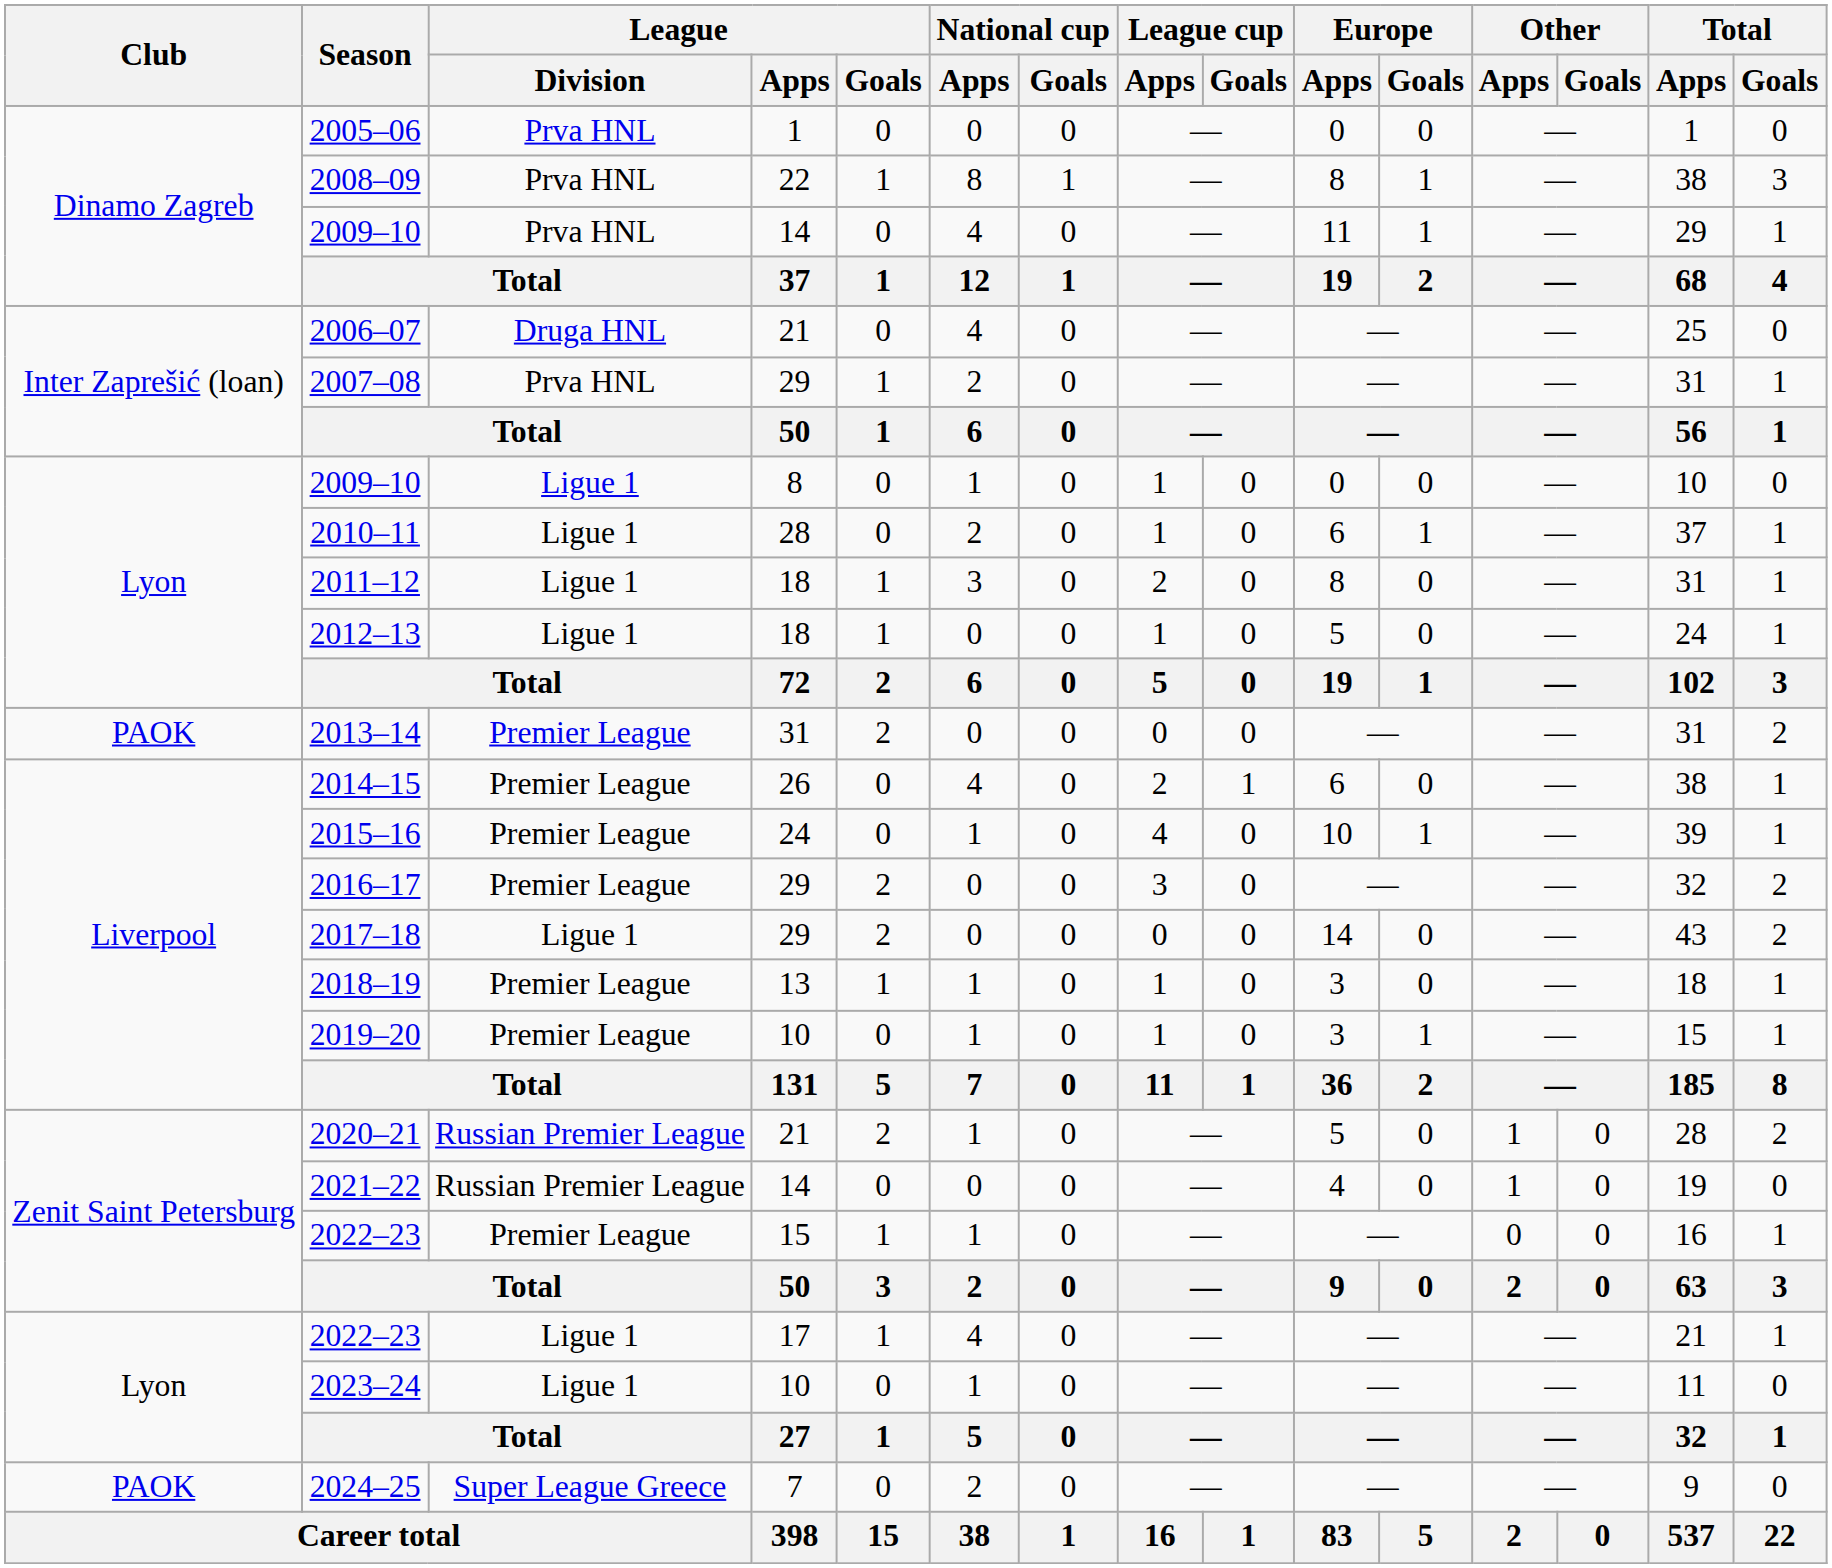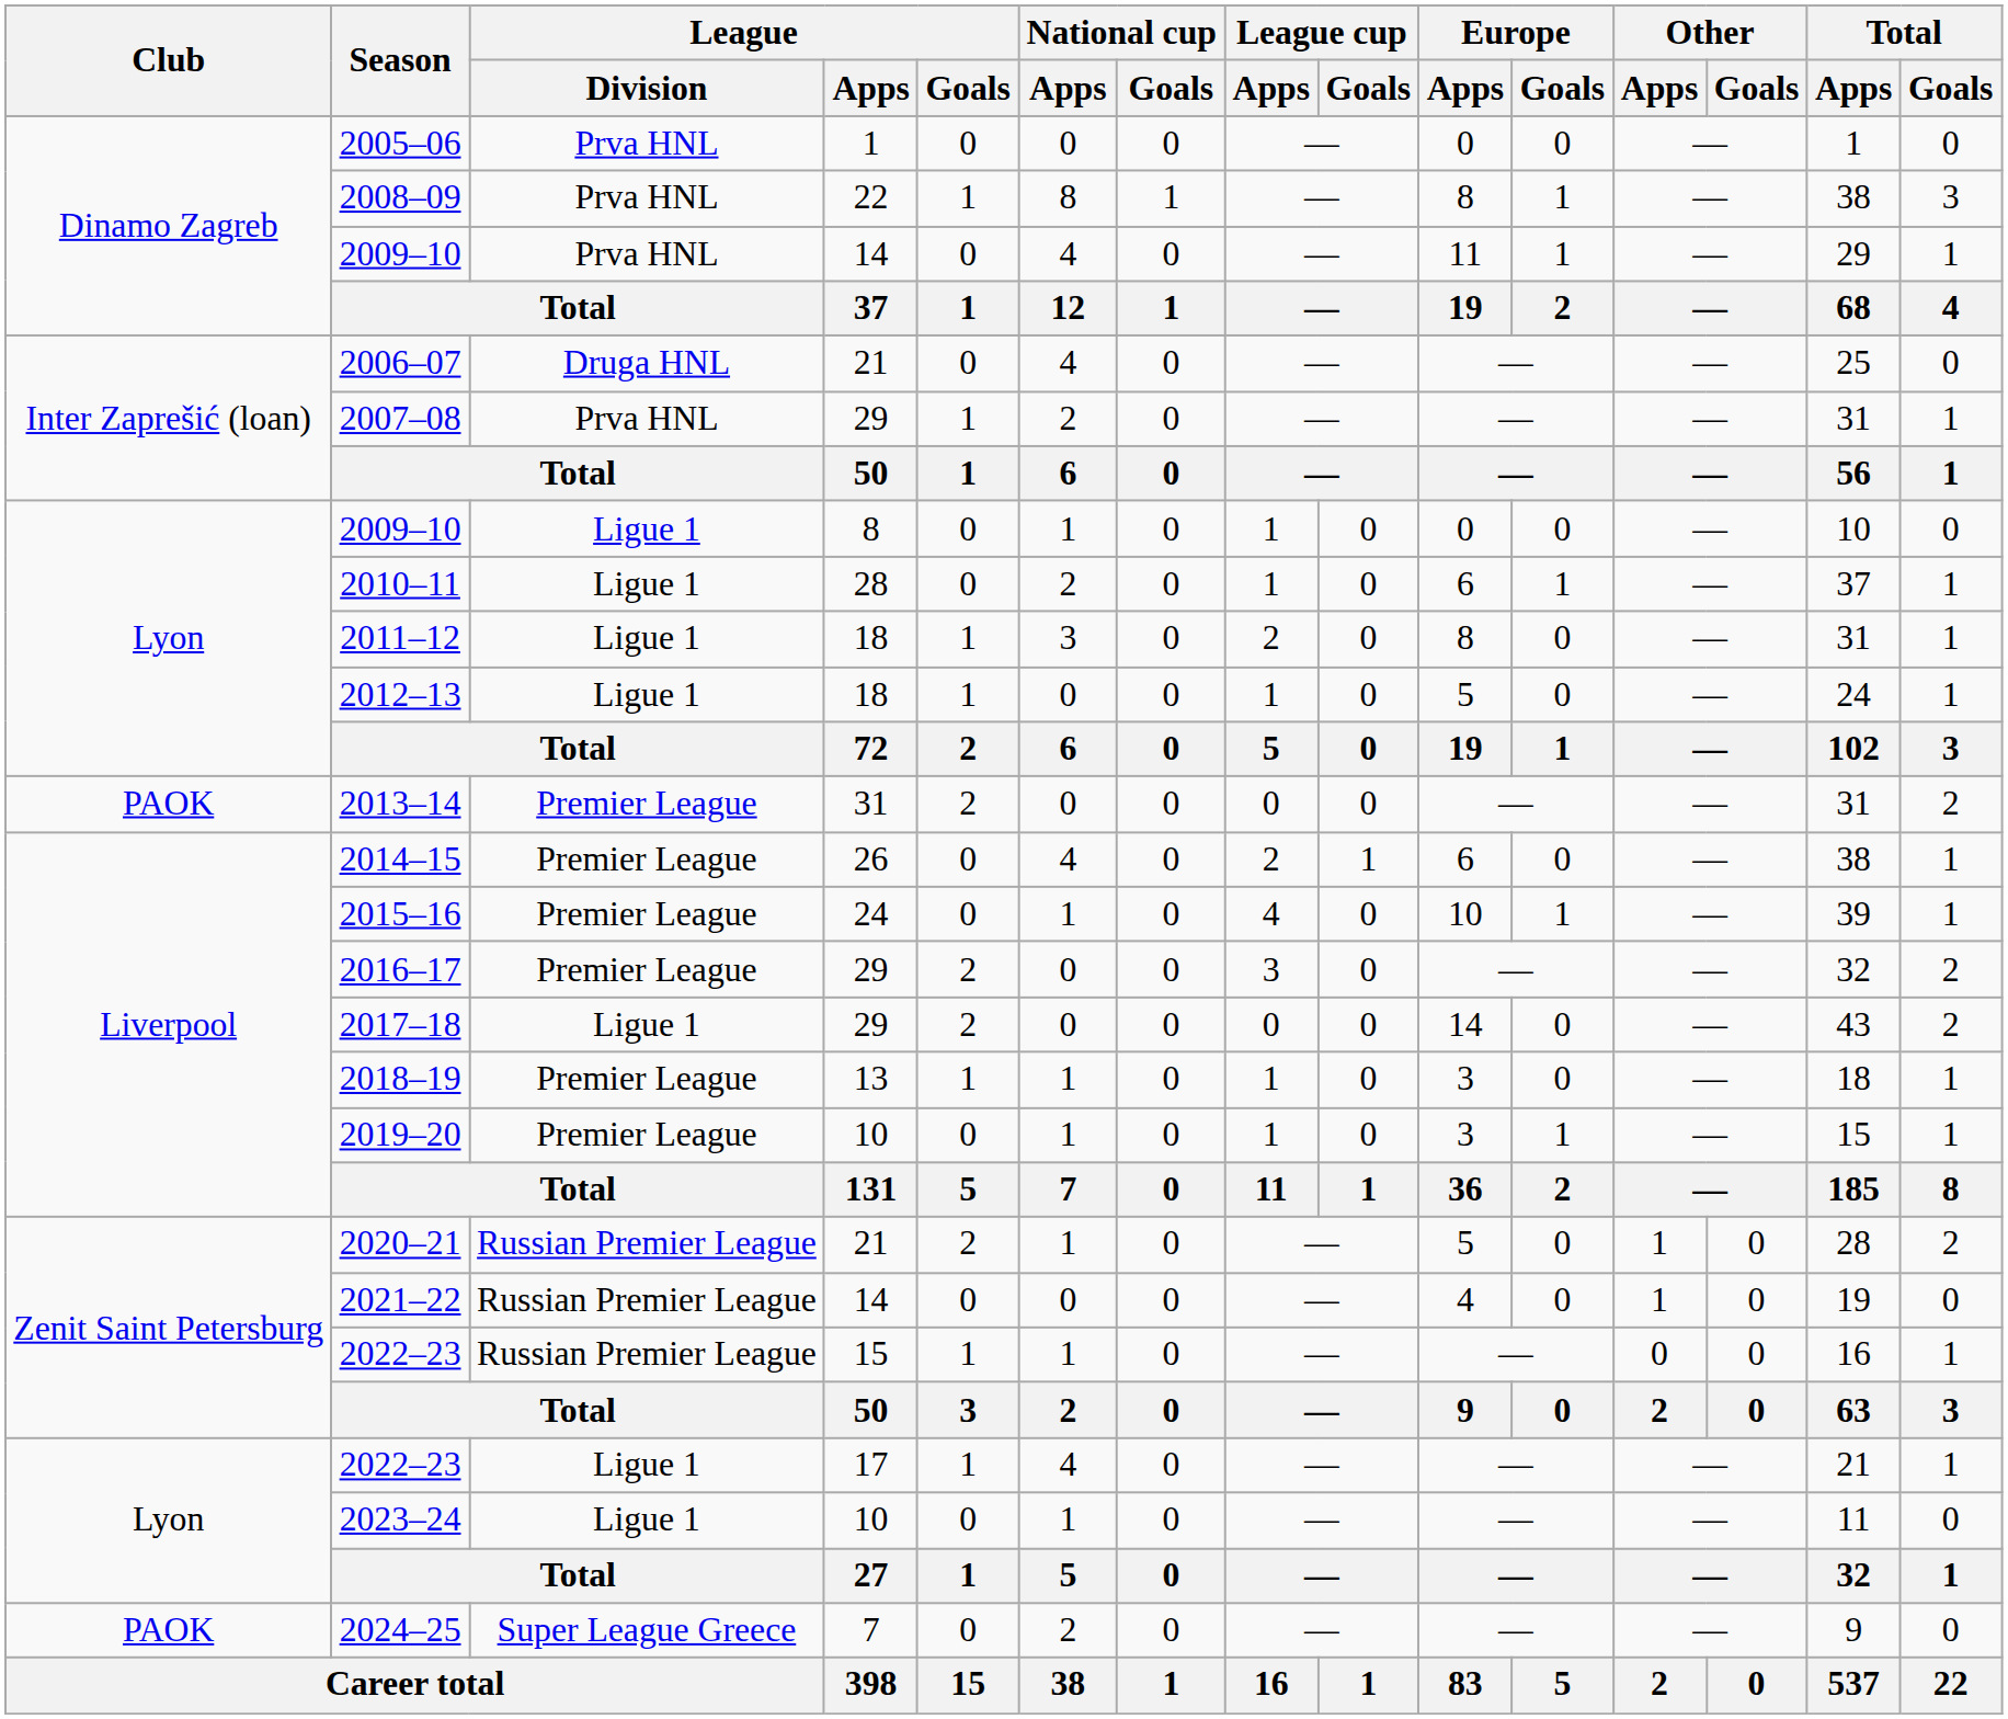2022–23 / 15 | League / Division: Premier League -> Russian Premier League
